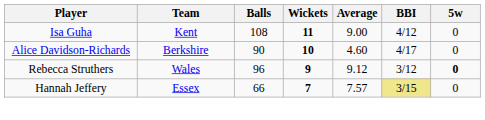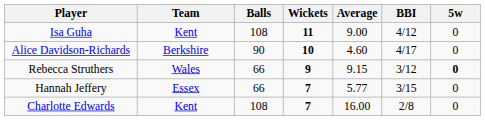Rebecca Struthers | Balls: 96 -> 66
Rebecca Struthers | Average: 9.12 -> 9.15
Hannah Jeffery | Average: 7.57 -> 5.77
Hannah Jeffery | BBI: khaki background -> no background
+ row: Charlotte Edwards | Kent | 108 | 7 | 16.00 | 2/8 | 0
